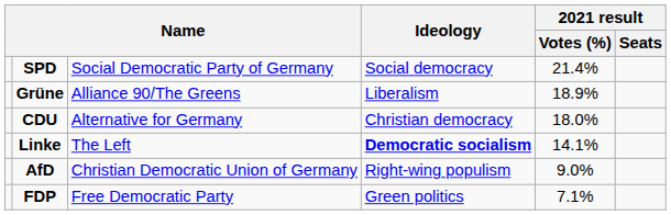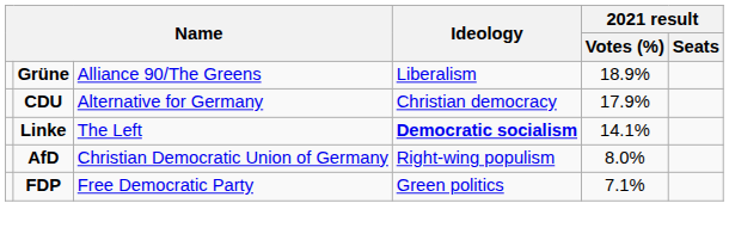- row: SPD | Social Democratic Party of Germany | Social democracy | 21.4%
CDU | 2021 result / Votes (%): 18.0% -> 17.9%
AfD | 2021 result / Votes (%): 9.0% -> 8.0%
